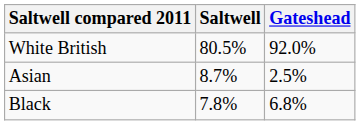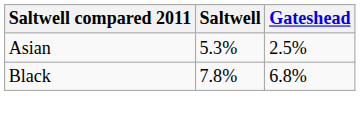- row: White British | 80.5% | 92.0%
Asian | Saltwell: 8.7% -> 5.3%
